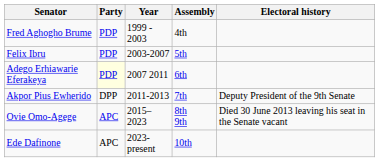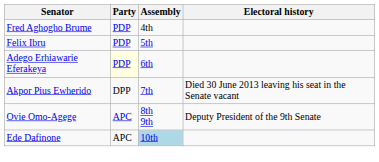- column: Year | 1999 - 2003 | 2003-2007 | 2007 2011 | 2011-2013 | 2015–2023 | 2023-present
Akpor Pius Ewherido | Electoral history: Deputy President of the 9th Senate -> Died 30 June 2013 leaving his seat in the Senate vacant
Ovie Omo-Agege | Electoral history: Died 30 June 2013 leaving his seat in the Senate vacant -> Deputy President of the 9th Senate
Ede Dafinone | Assembly: no background -> lightblue background
